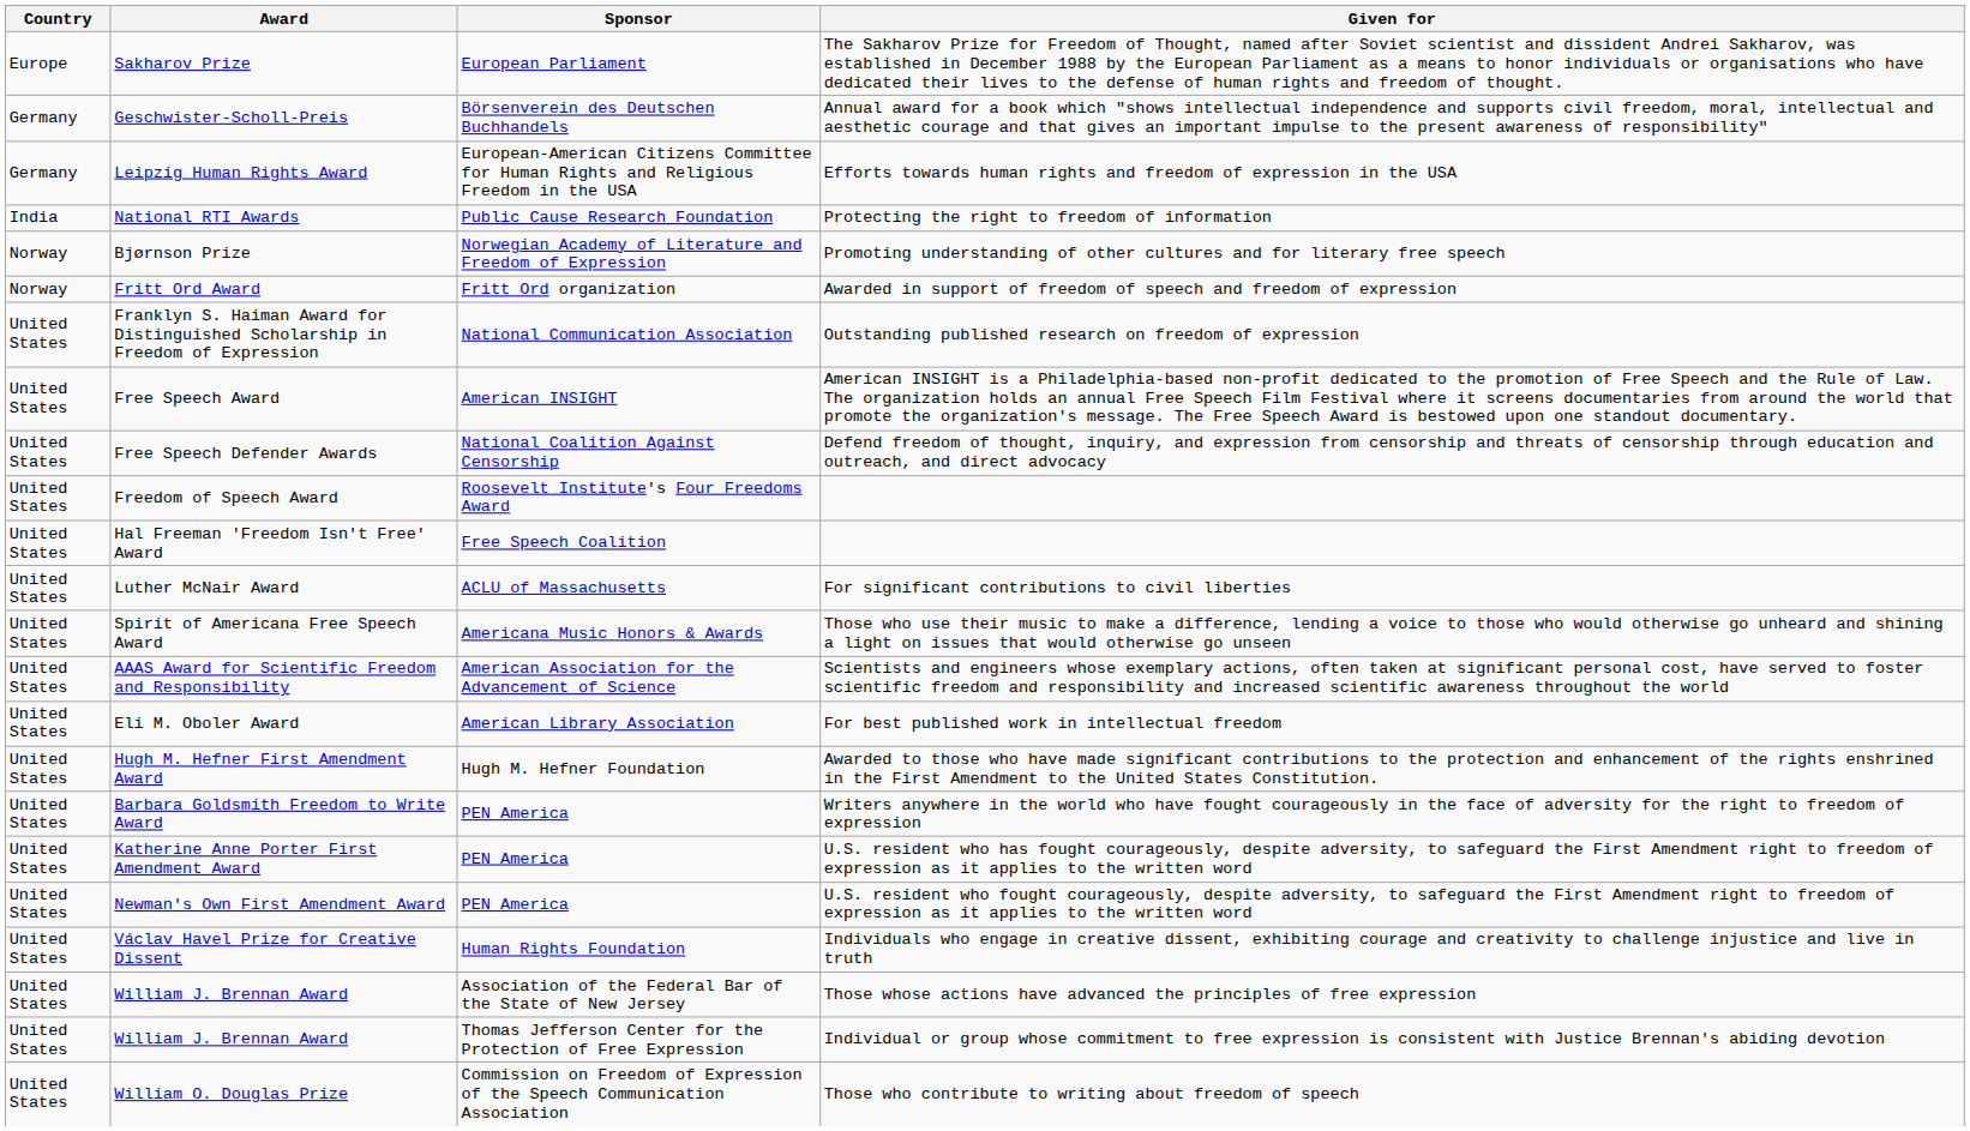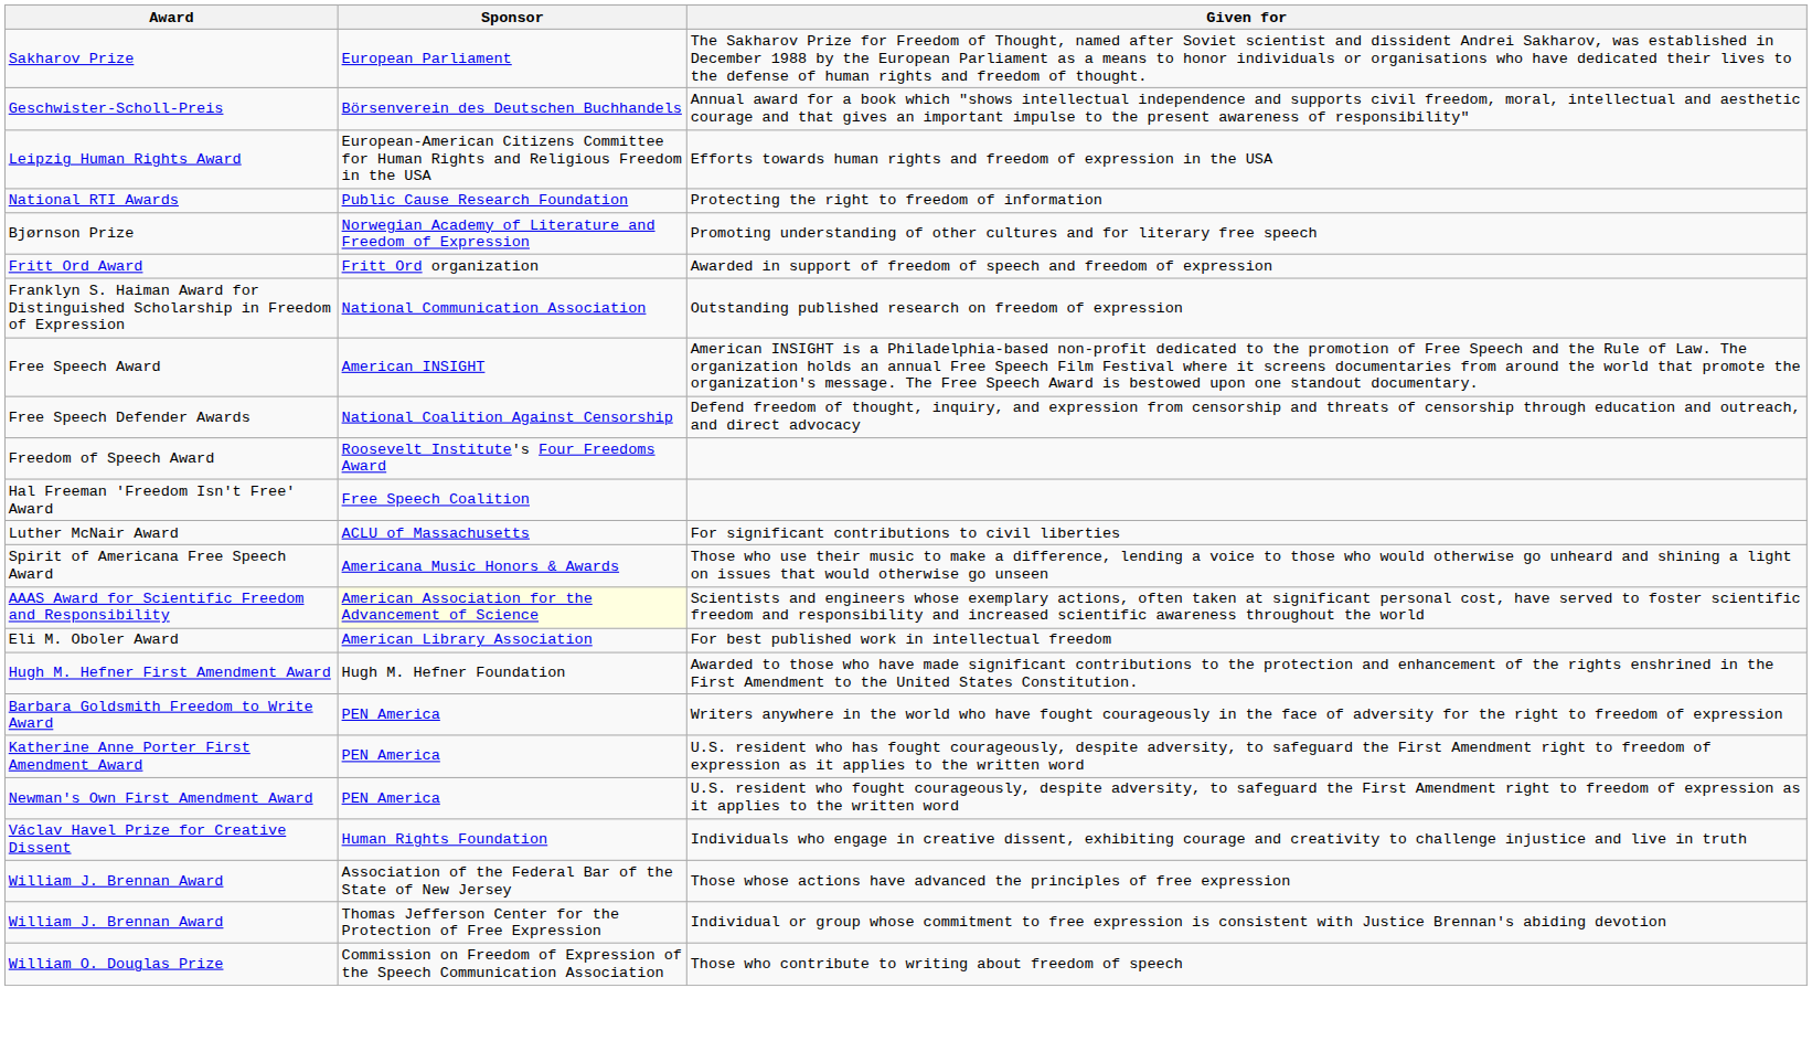- column: Country | Europe | Germany | Germany | India | Norway | Norway | United States | United States | United States | United States | United States | United States | United States | United States | United States | United States | United States | United States | United States | United States | United States | United States | United States
AAAS Award for Scientific Freedom and Responsibility | Sponsor: no background -> lightyellow background
